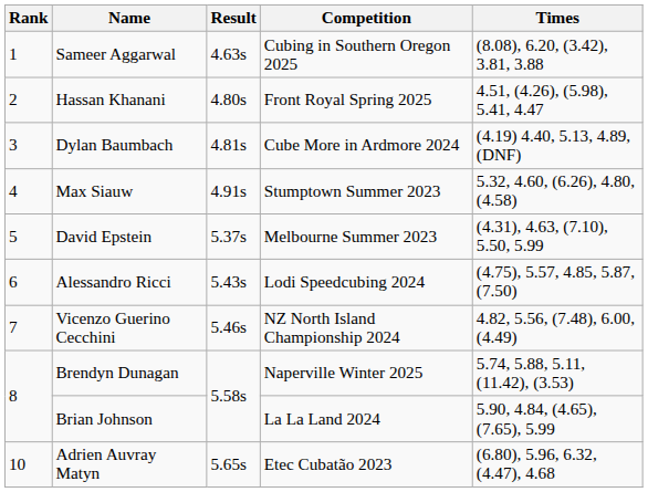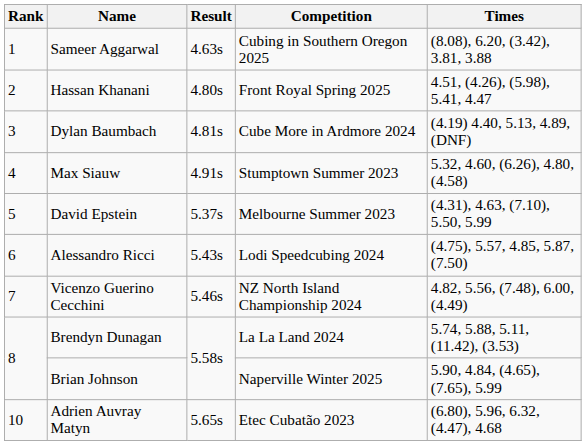Brendyn Dunagan | Competition: Naperville Winter 2025 -> La La Land 2024
Brian Johnson | Competition: La La Land 2024 -> Naperville Winter 2025
